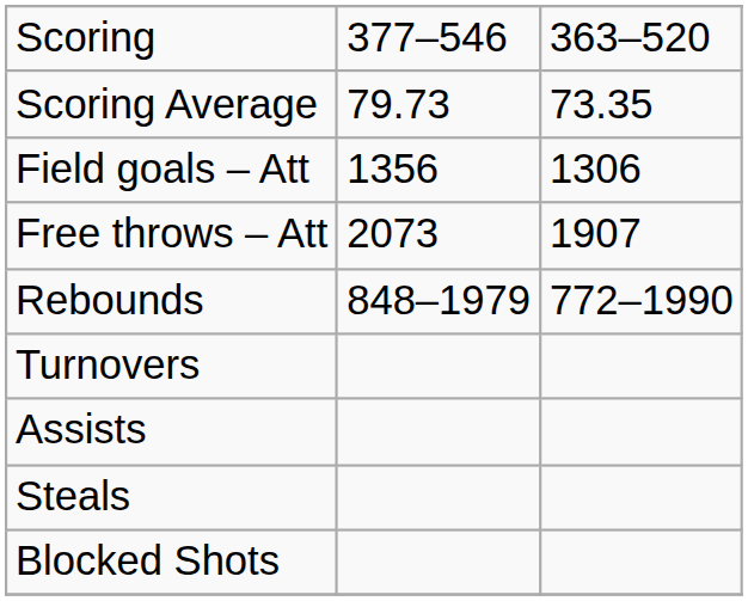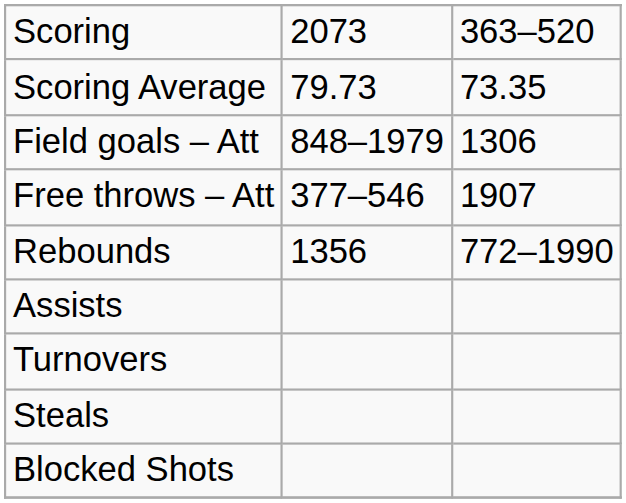Scoring | column 2: 377–546 -> 2073
Field goals – Att | column 2: 1356 -> 848–1979
Free throws – Att | column 2: 2073 -> 377–546
Rebounds | column 2: 848–1979 -> 1356
rows swapped: Assists <-> Turnovers
